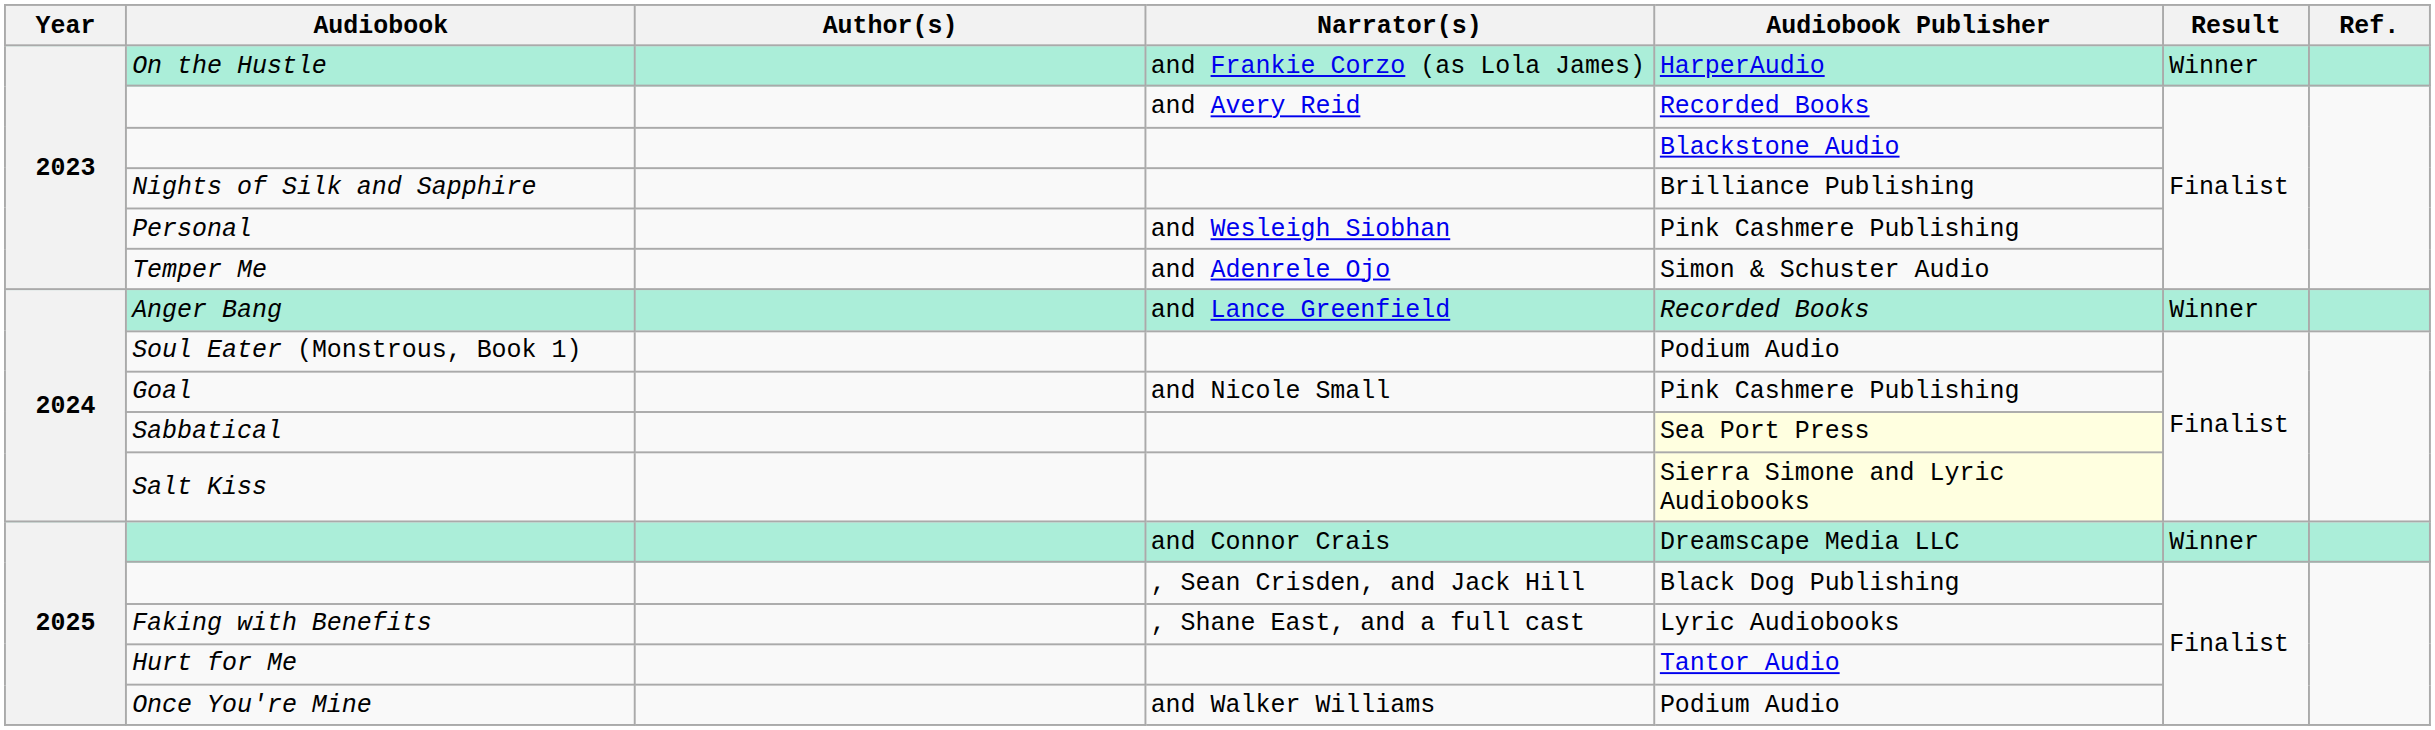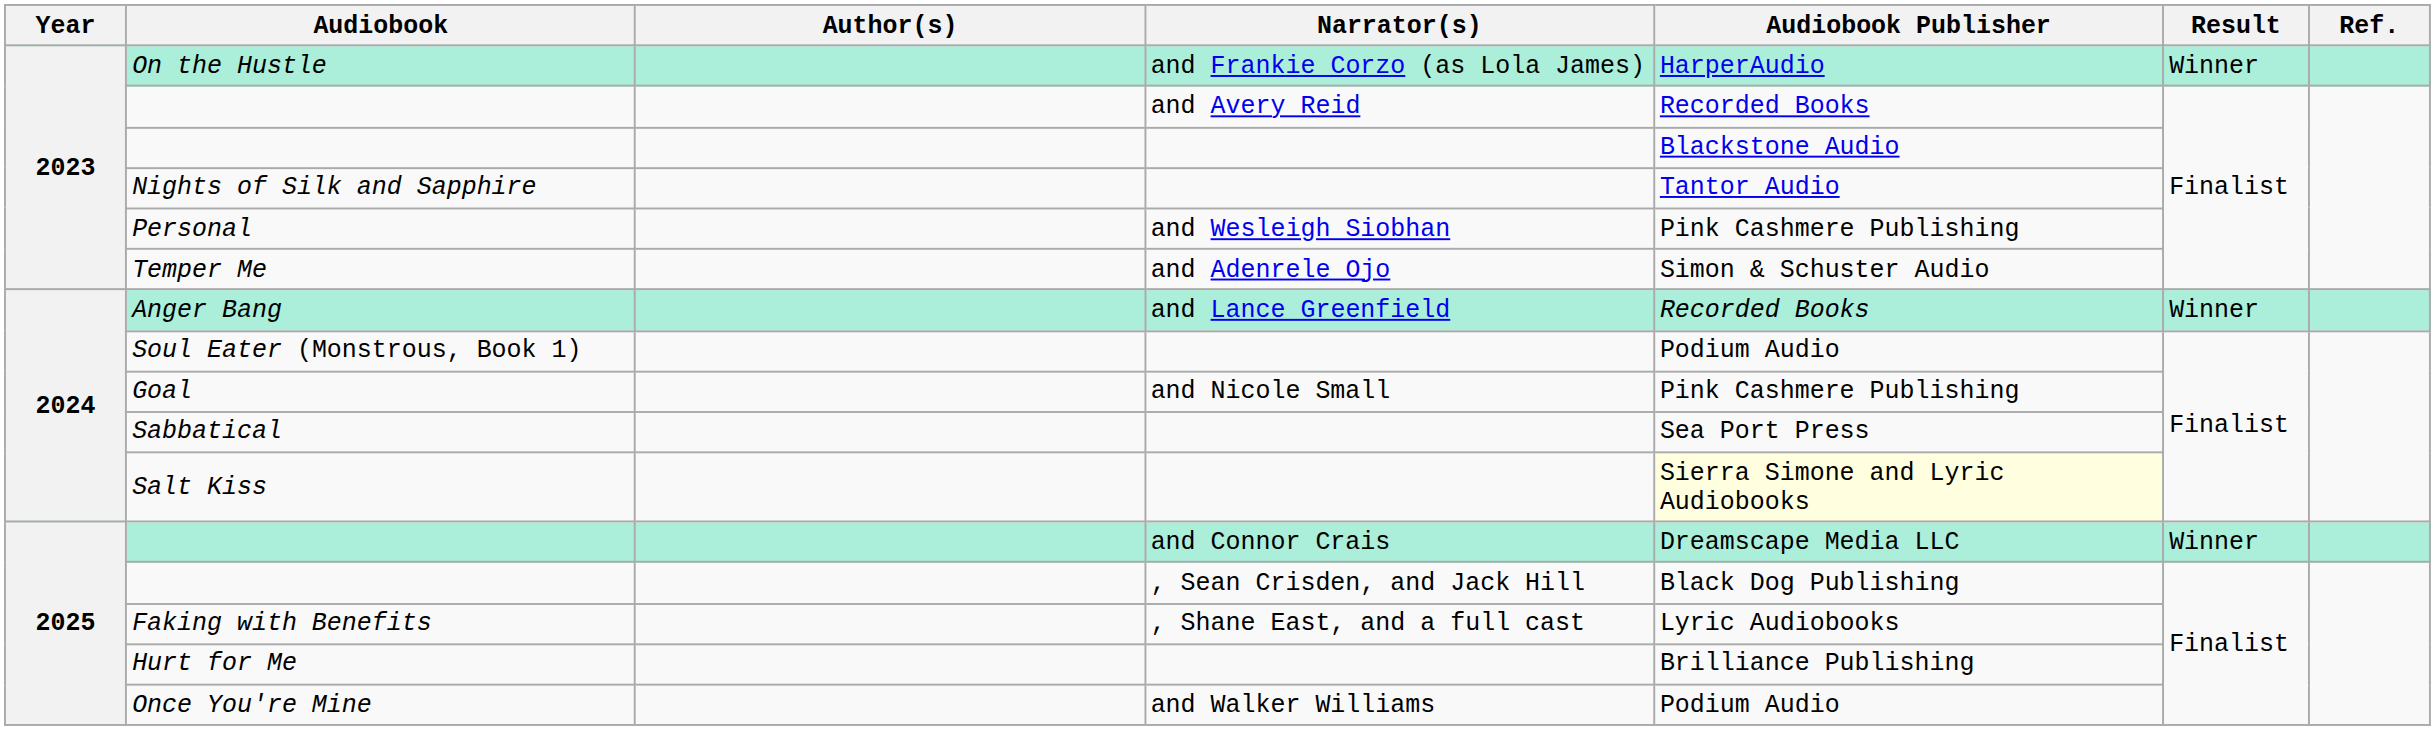Nights of Silk and Sapphire | Audiobook Publisher: Brilliance Publishing -> Tantor Audio
Sabbatical | Audiobook Publisher: lightyellow background -> no background
Hurt for Me | Audiobook Publisher: Tantor Audio -> Brilliance Publishing
